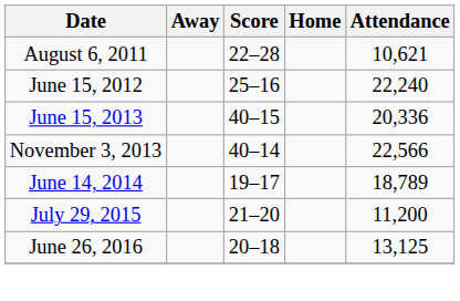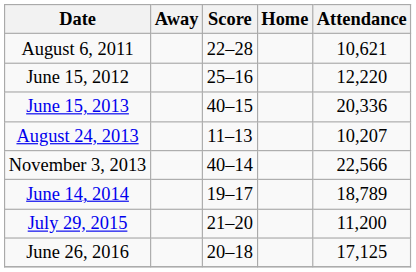June 15, 2012 | Attendance: 22,240 -> 12,220
+ row: August 24, 2013 | 11–13 | 10,207
June 26, 2016 | Attendance: 13,125 -> 17,125
